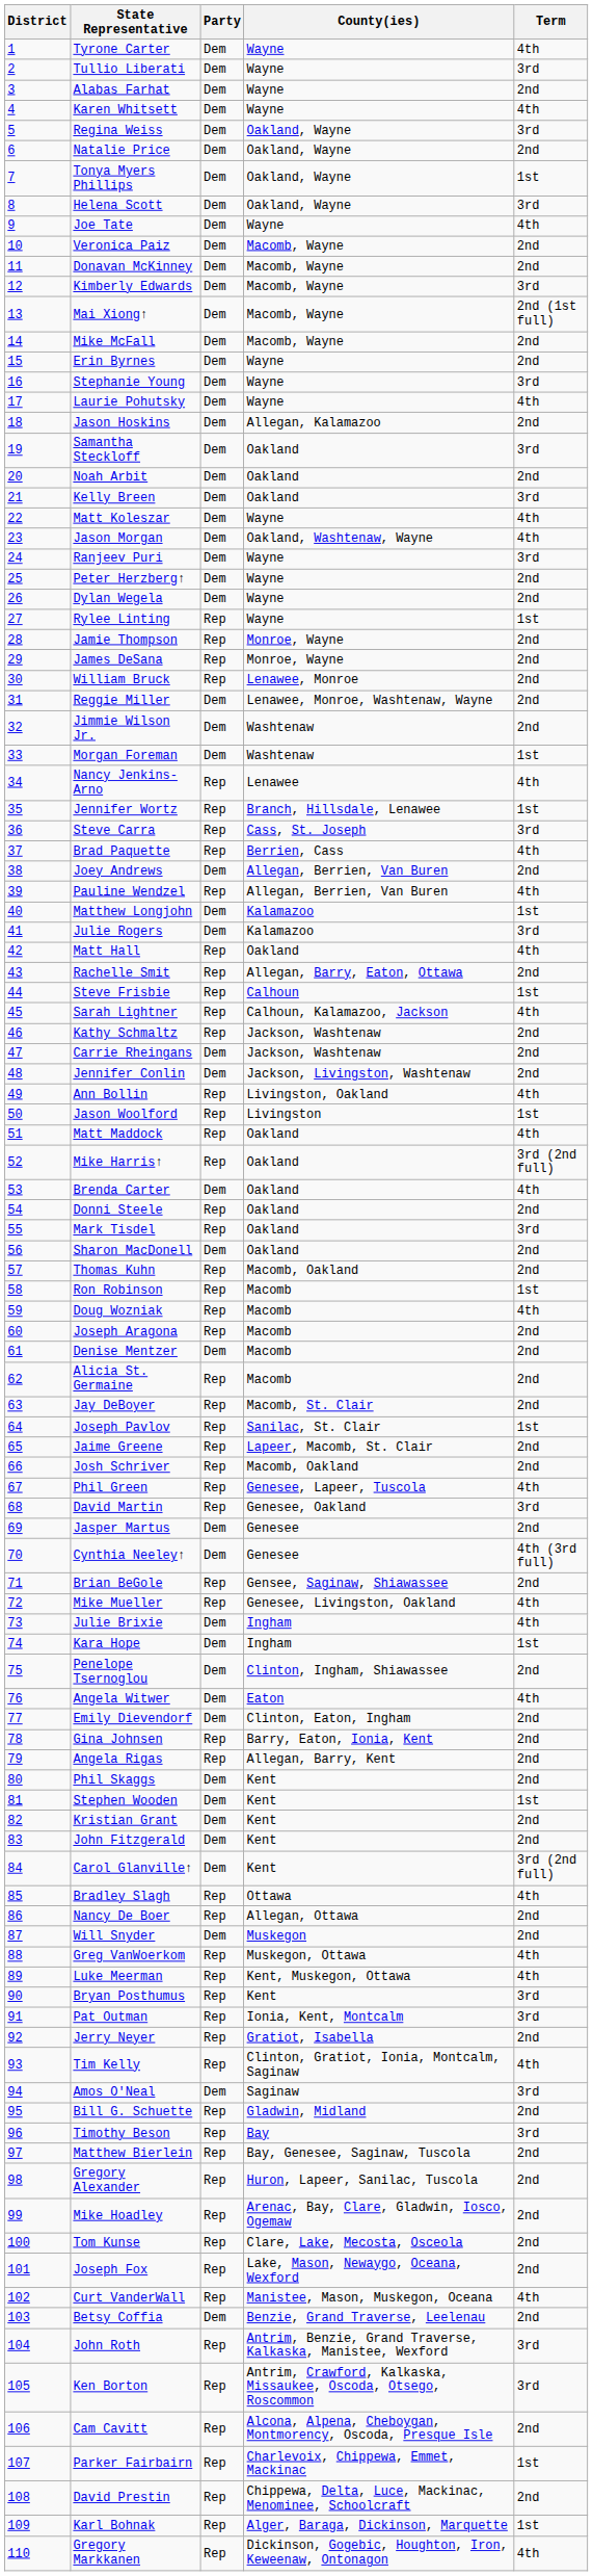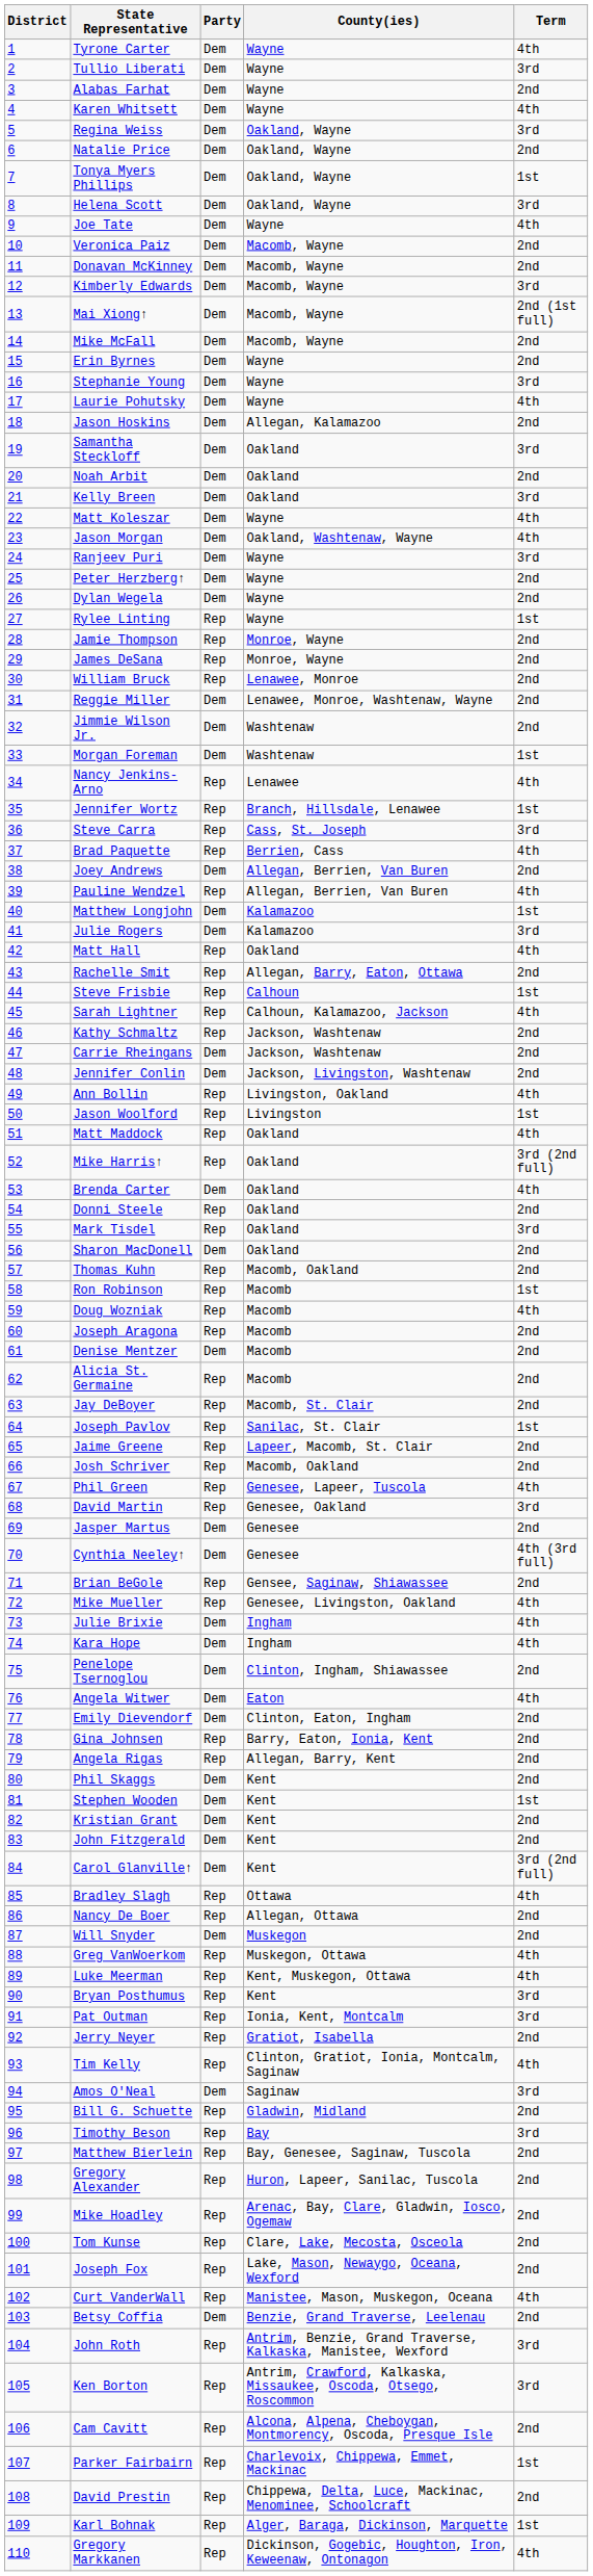Kara Hope | Term: 1st -> 4th
